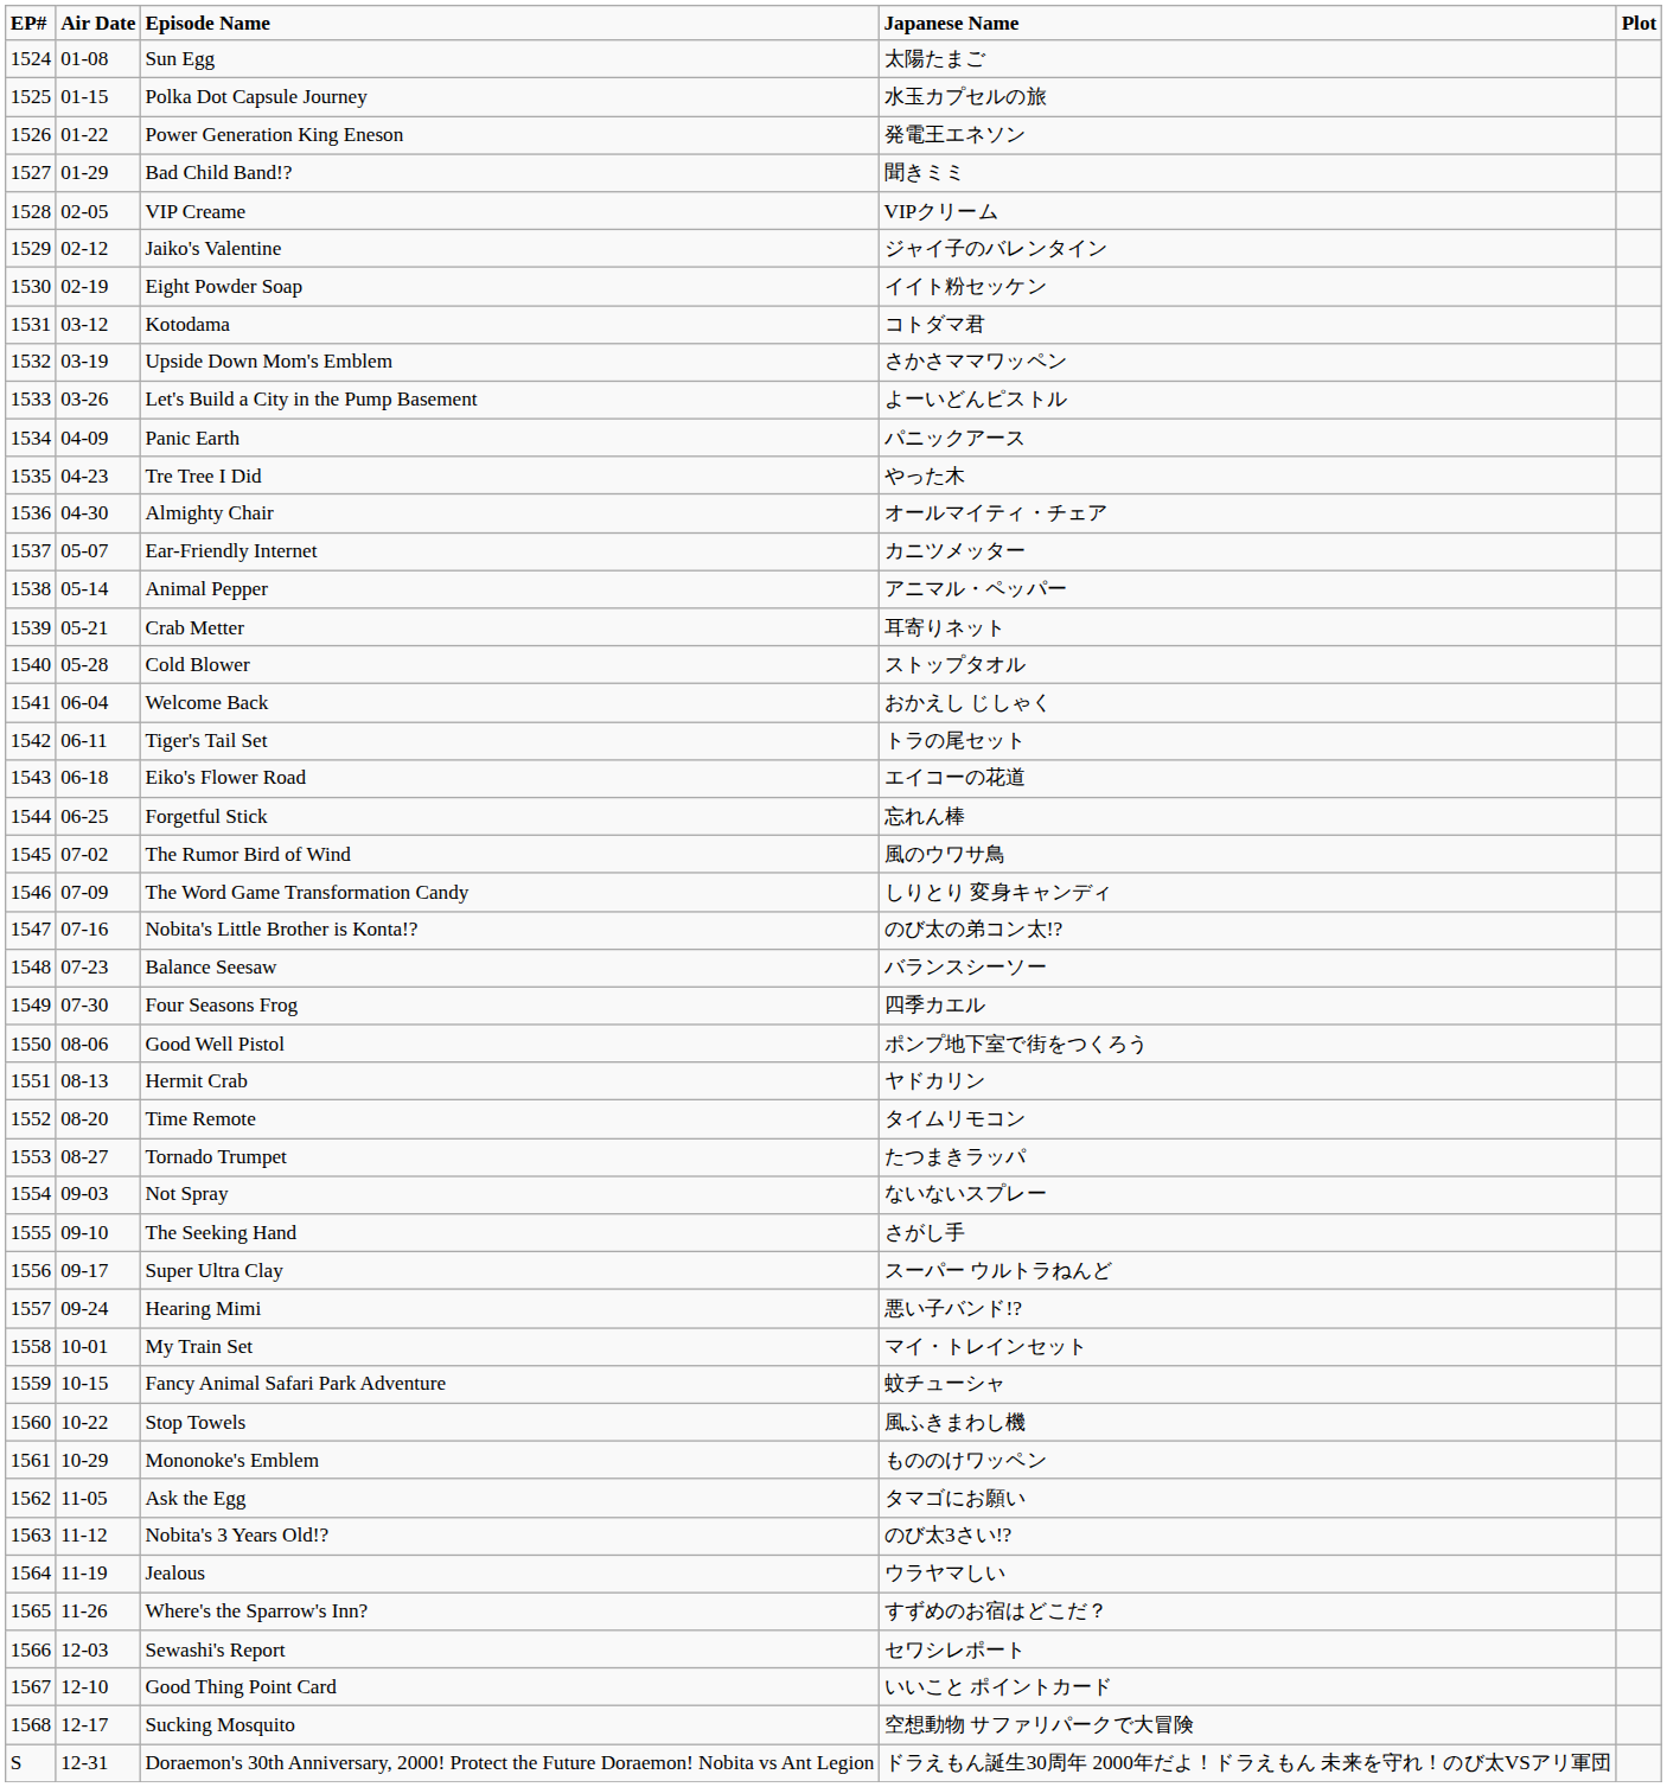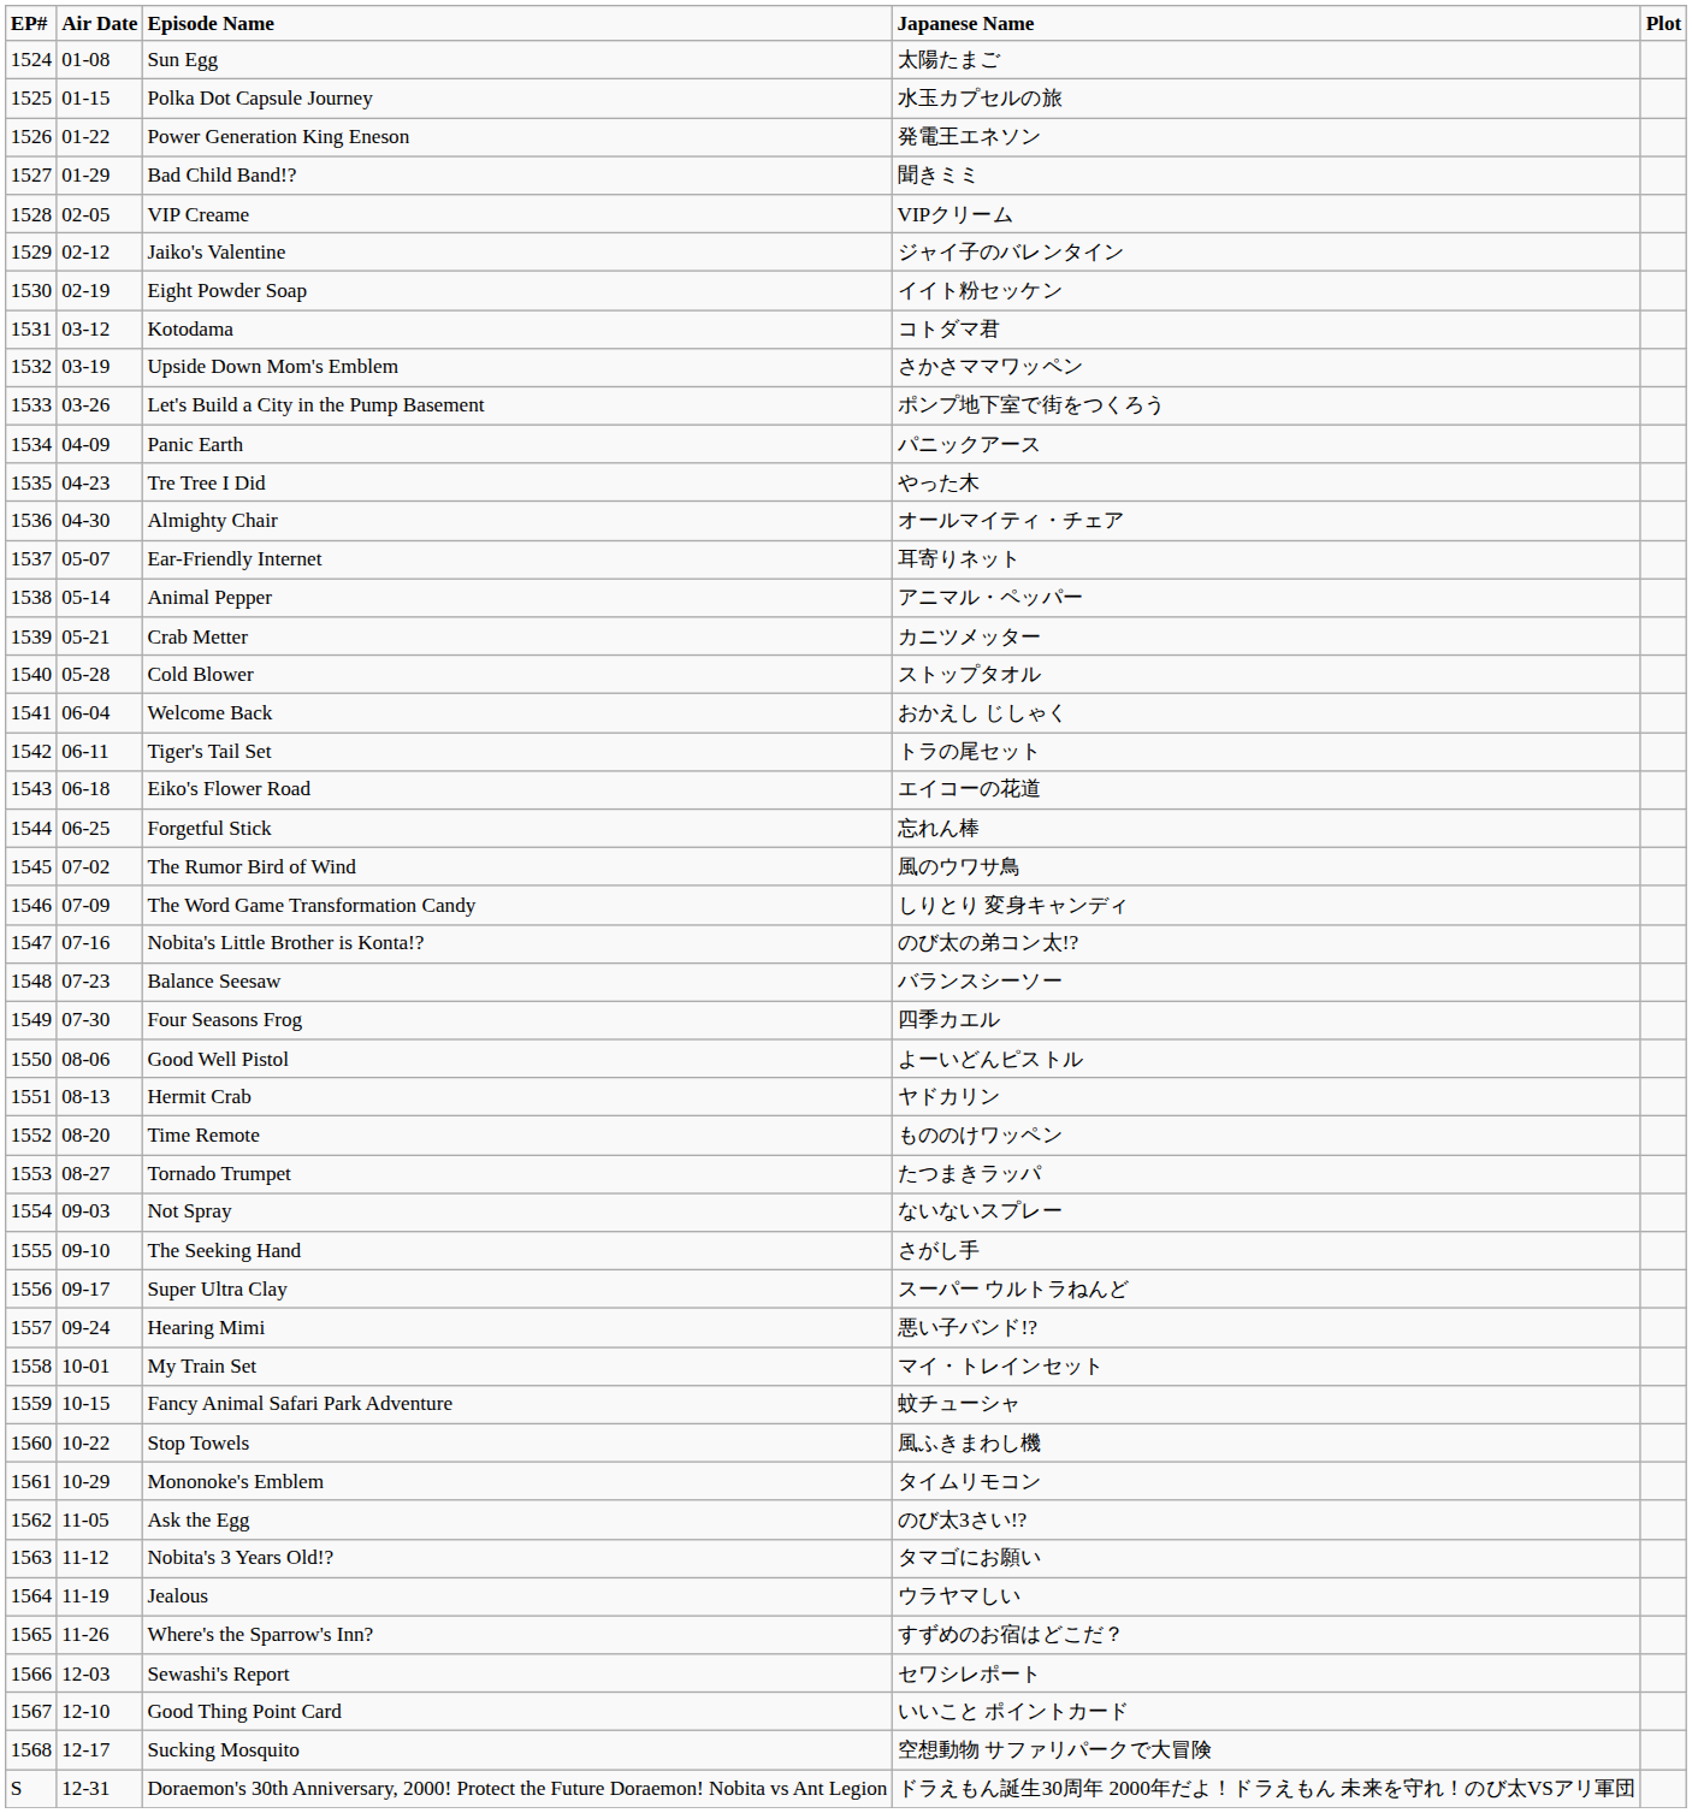Let's Build a City in the Pump Basement | Japanese Name: よーいどんピストル -> ポンプ地下室で街をつくろう
Ear-Friendly Internet | Japanese Name: カニツメッター -> 耳寄りネット
Crab Metter | Japanese Name: 耳寄りネット -> カニツメッター
Good Well Pistol | Japanese Name: ポンプ地下室で街をつくろう -> よーいどんピストル
Time Remote | Japanese Name: タイムリモコン -> もののけワッペン
Mononoke's Emblem | Japanese Name: もののけワッペン -> タイムリモコン
Ask the Egg | Japanese Name: タマゴにお願い -> のび太3さい!?
Nobita's 3 Years Old!? | Japanese Name: のび太3さい!? -> タマゴにお願い
